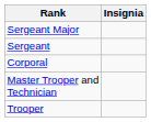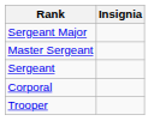+ row: Master Sergeant
- row: Master Trooper and Technician
